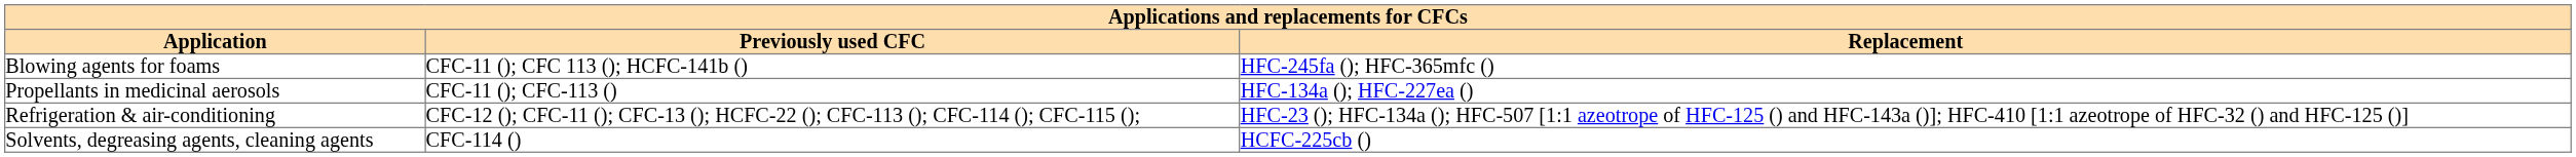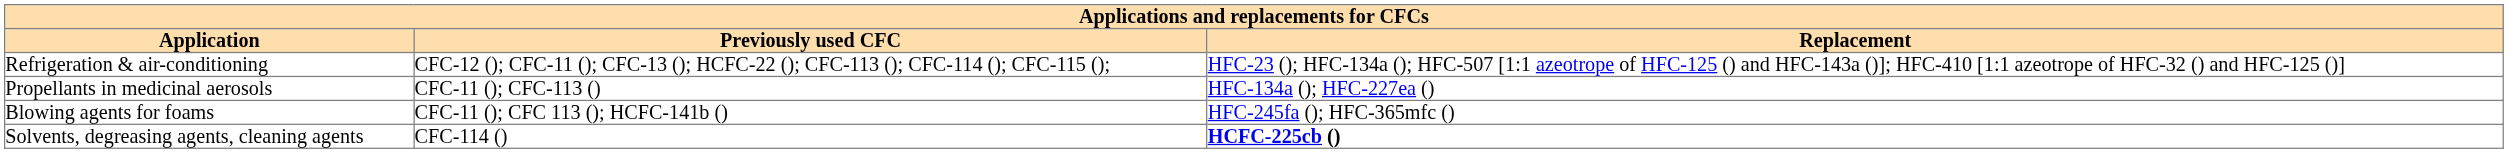rows swapped: Refrigeration & air-conditioning <-> Blowing agents for foams
Solvents, degreasing agents, cleaning agents | Replacement: normal -> bold
